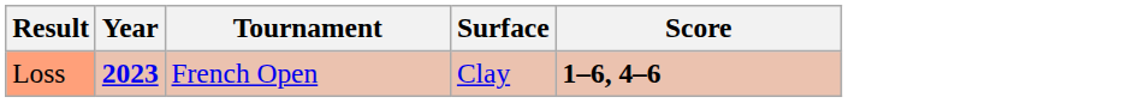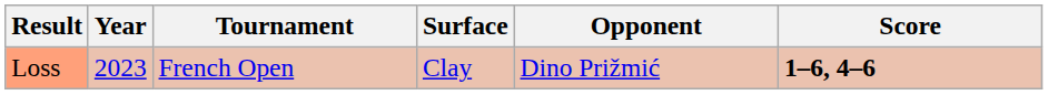+ column: Opponent | Dino Prižmić
Loss | Year: bold -> normal
